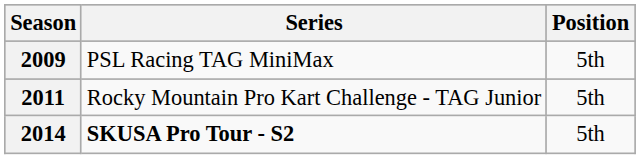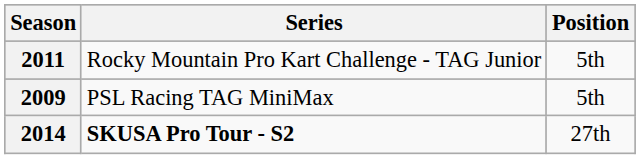rows swapped: 2009 <-> 2011
2014 | Position: 5th -> 27th
